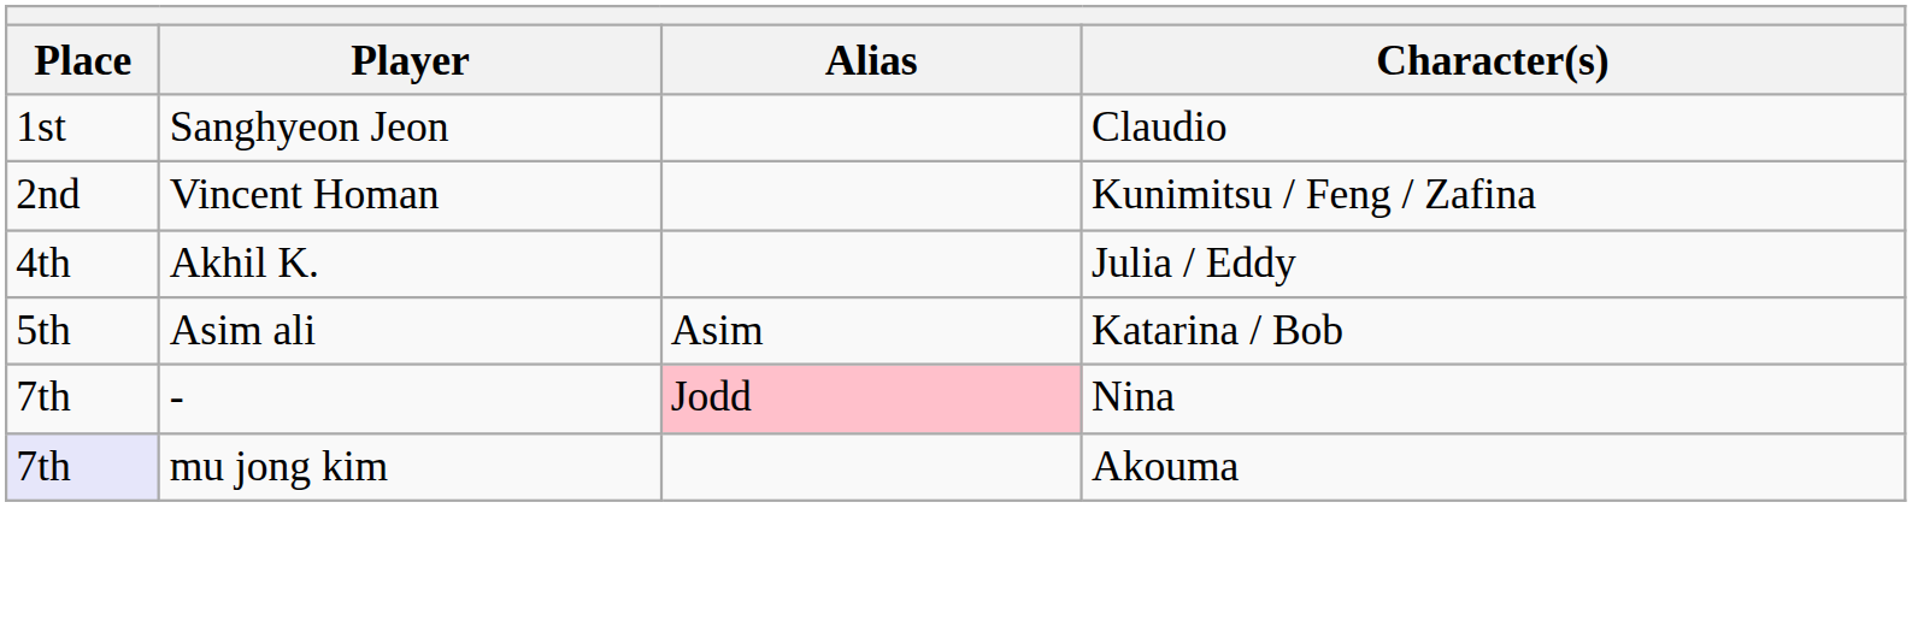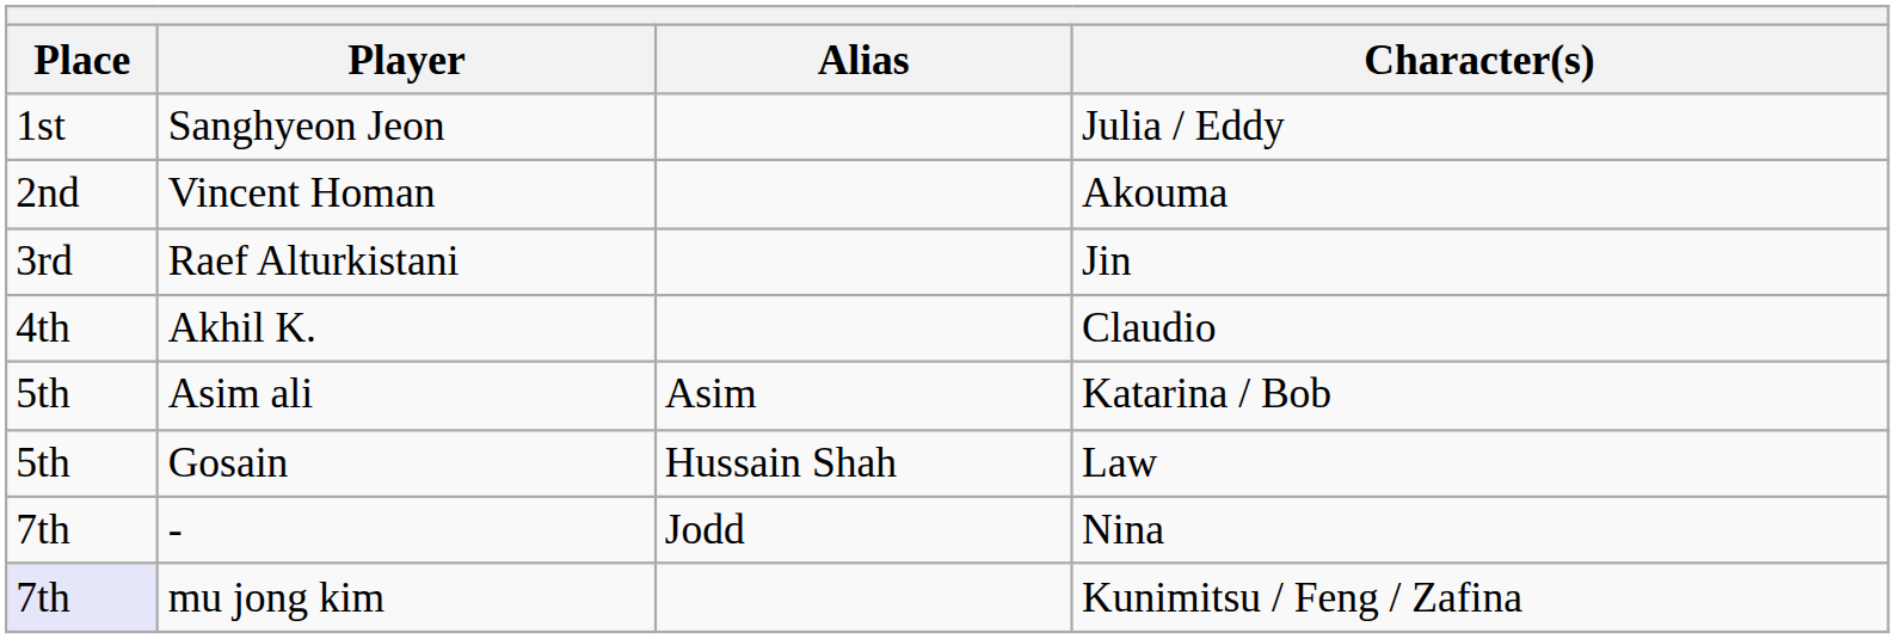Sanghyeon Jeon | Character(s): Claudio -> Julia / Eddy
Vincent Homan | Character(s): Kunimitsu / Feng / Zafina -> Akouma
+ row: 3rd | Raef Alturkistani | Jin
Akhil K. | Character(s): Julia / Eddy -> Claudio
+ row: 5th | Gosain | Hussain Shah | Law
- | Alias: pink background -> no background
mu jong kim | Character(s): Akouma -> Kunimitsu / Feng / Zafina
